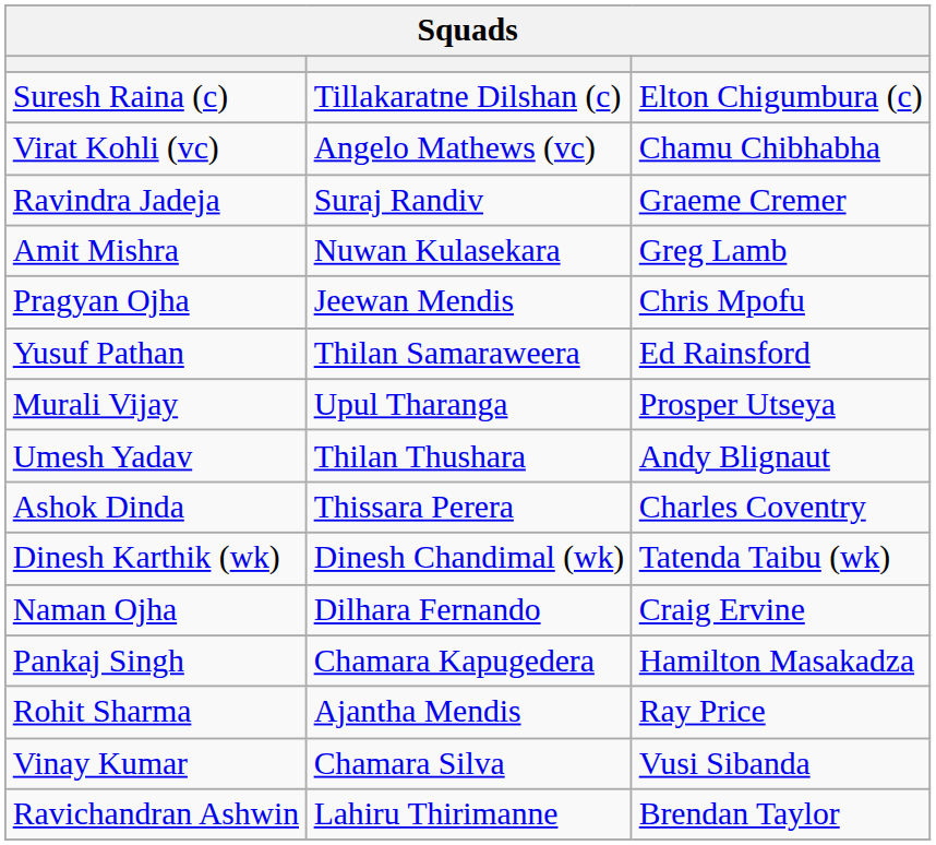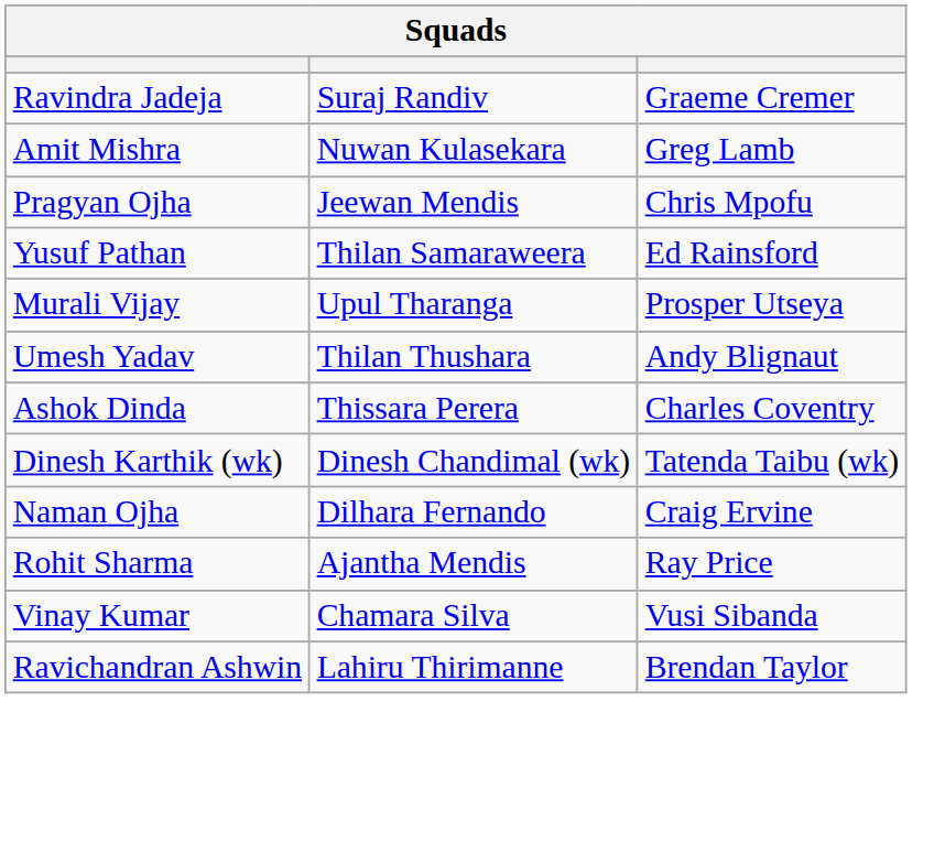- row: Suresh Raina (c) | Tillakaratne Dilshan (c) | Elton Chigumbura (c)
- row: Virat Kohli (vc) | Angelo Mathews (vc) | Chamu Chibhabha
- row: Pankaj Singh | Chamara Kapugedera | Hamilton Masakadza
